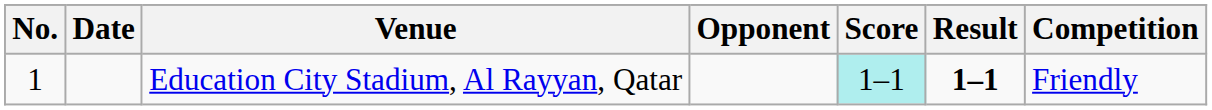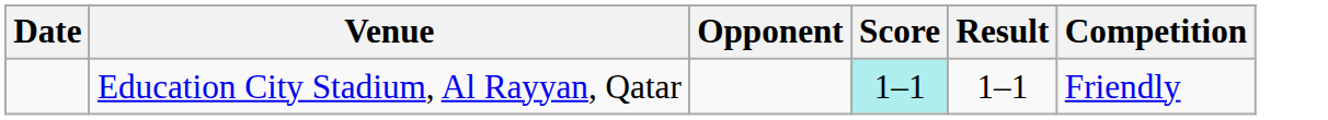- column: No. | 1
Education City Stadium, Al Rayyan, Qatar | Result: bold -> normal
